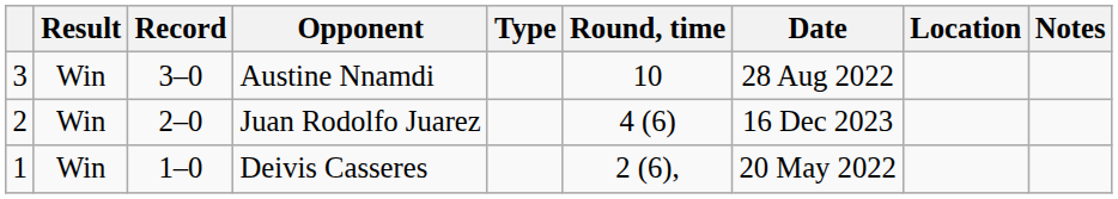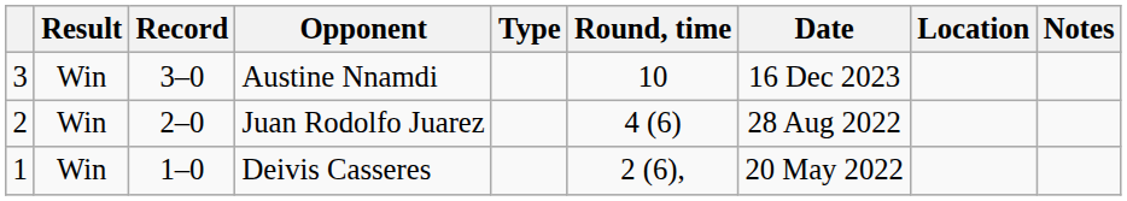Austine Nnamdi | Date: 28 Aug 2022 -> 16 Dec 2023
Juan Rodolfo Juarez | Date: 16 Dec 2023 -> 28 Aug 2022
